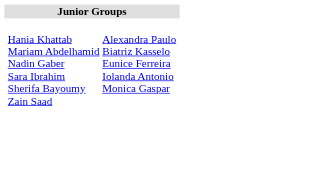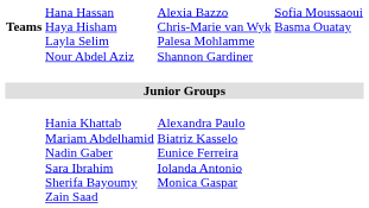+ row: Teams | Hana Hassan Haya Hisham Layla Selim Nour Abdel Aziz | Alexia Bazzo Chris-Marie van Wyk Palesa Mohlamme Shannon Gardiner | Sofia Moussaoui Basma Ouatay
